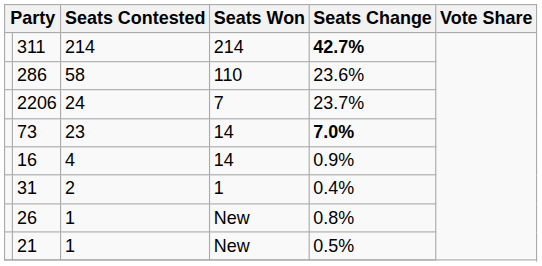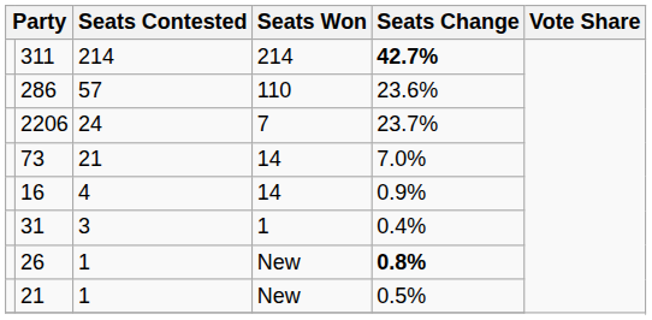286 | Seats Contested: 58 -> 57
73 | Seats Contested: 23 -> 21
73 | Seats Change: bold -> normal
31 | Seats Contested: 2 -> 3
26 | Seats Change: normal -> bold
